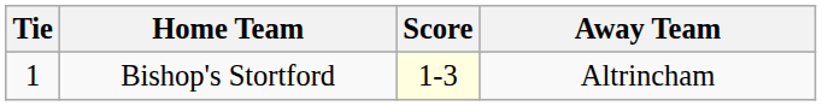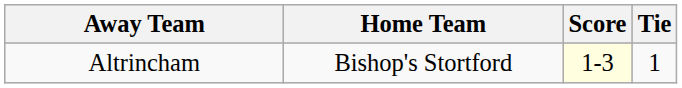columns swapped: Tie <-> Away Team
